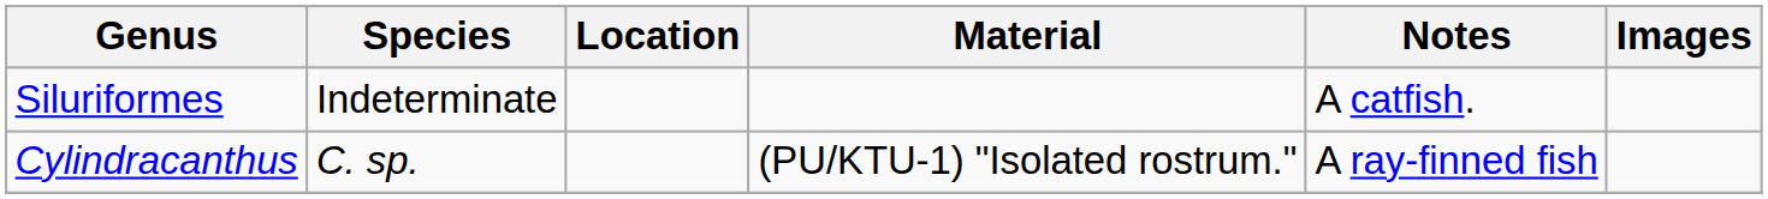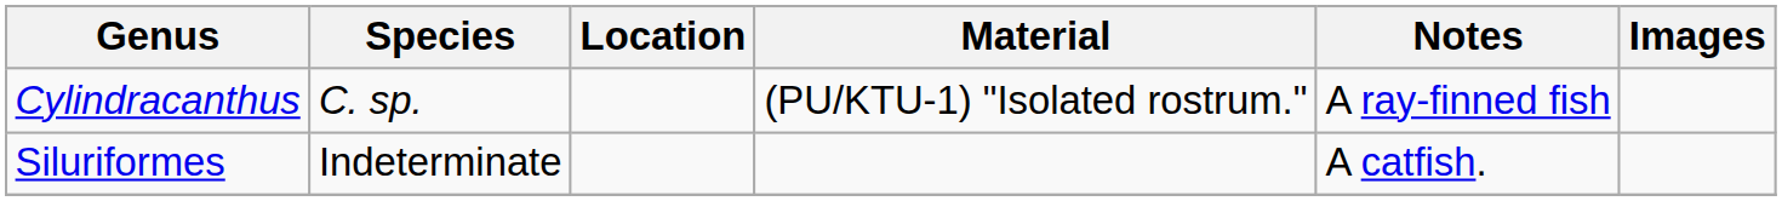rows swapped: Siluriformes <-> Cylindracanthus
